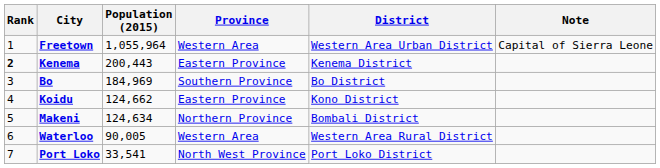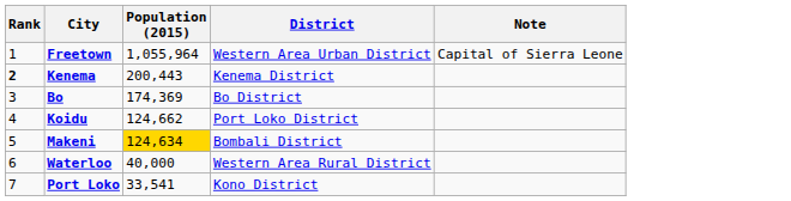- column: Province | Western Area | Eastern Province | Southern Province | Eastern Province | Northern Province | Western Area | North West Province
Bo | Population (2015): 184,969 -> 174,369
Koidu | District: Kono District -> Port Loko District
Makeni | Population (2015): no background -> gold background
Waterloo | Population (2015): 90,005 -> 40,000
Port Loko | District: Port Loko District -> Kono District
